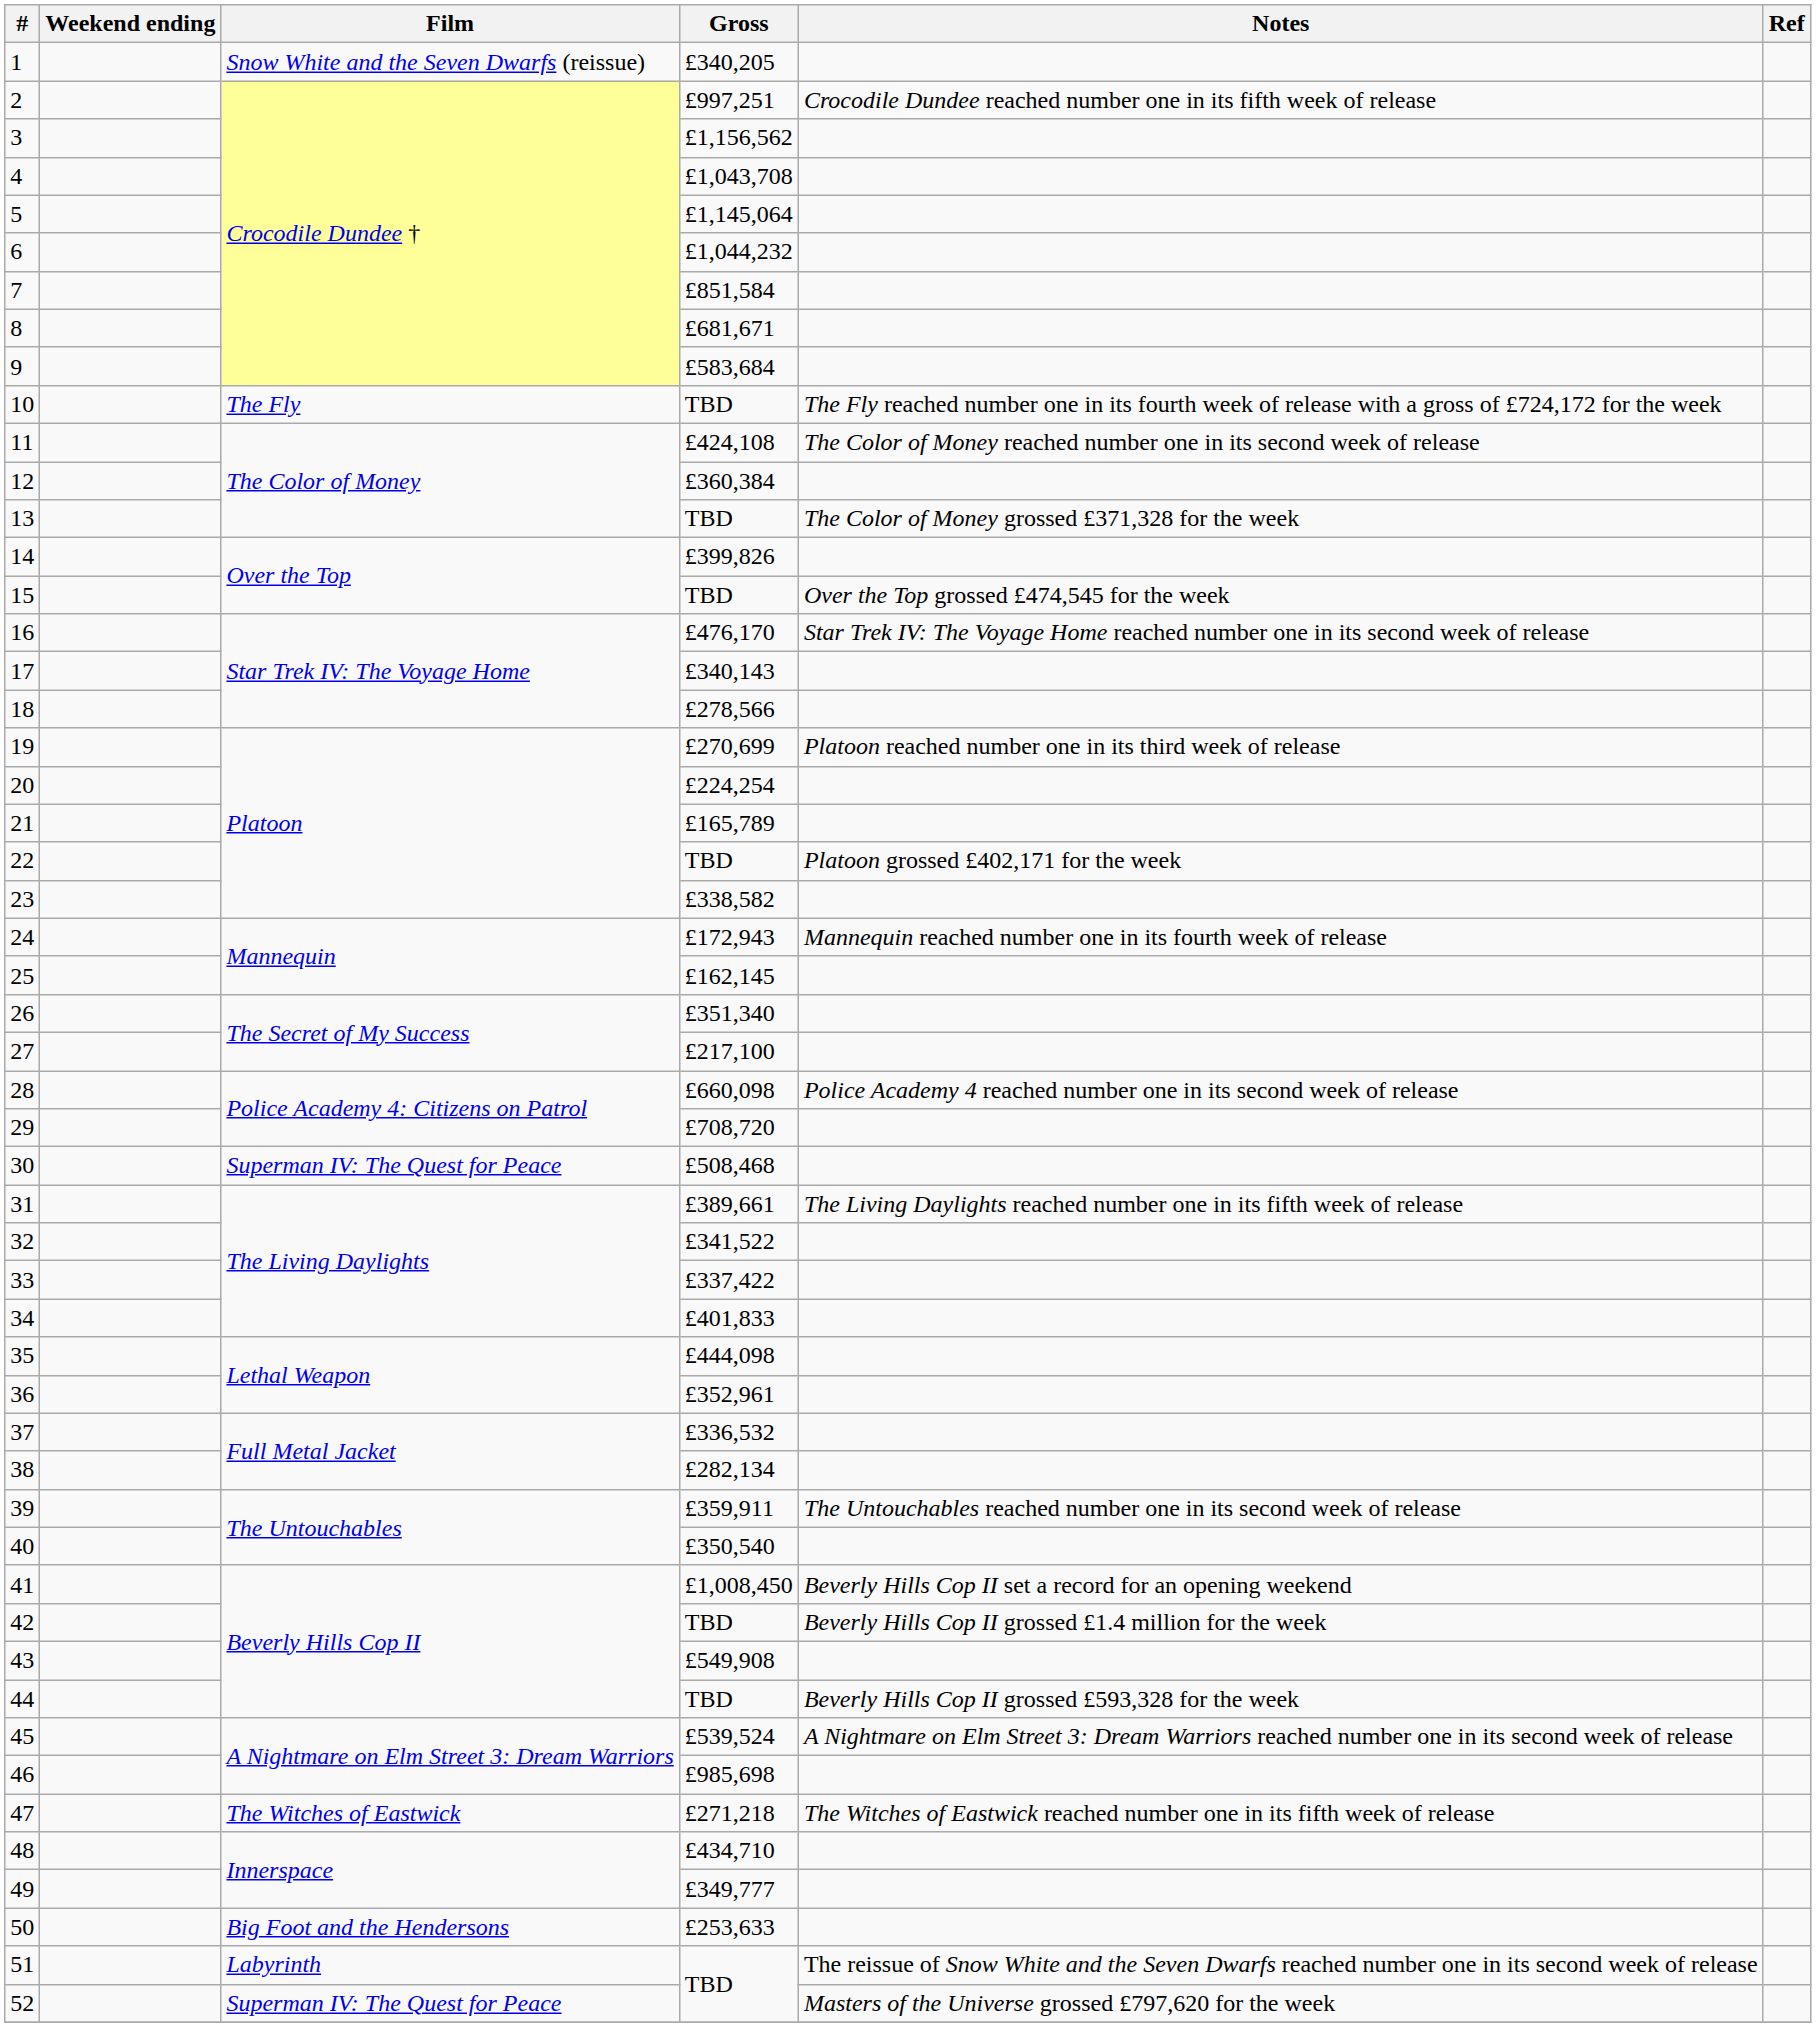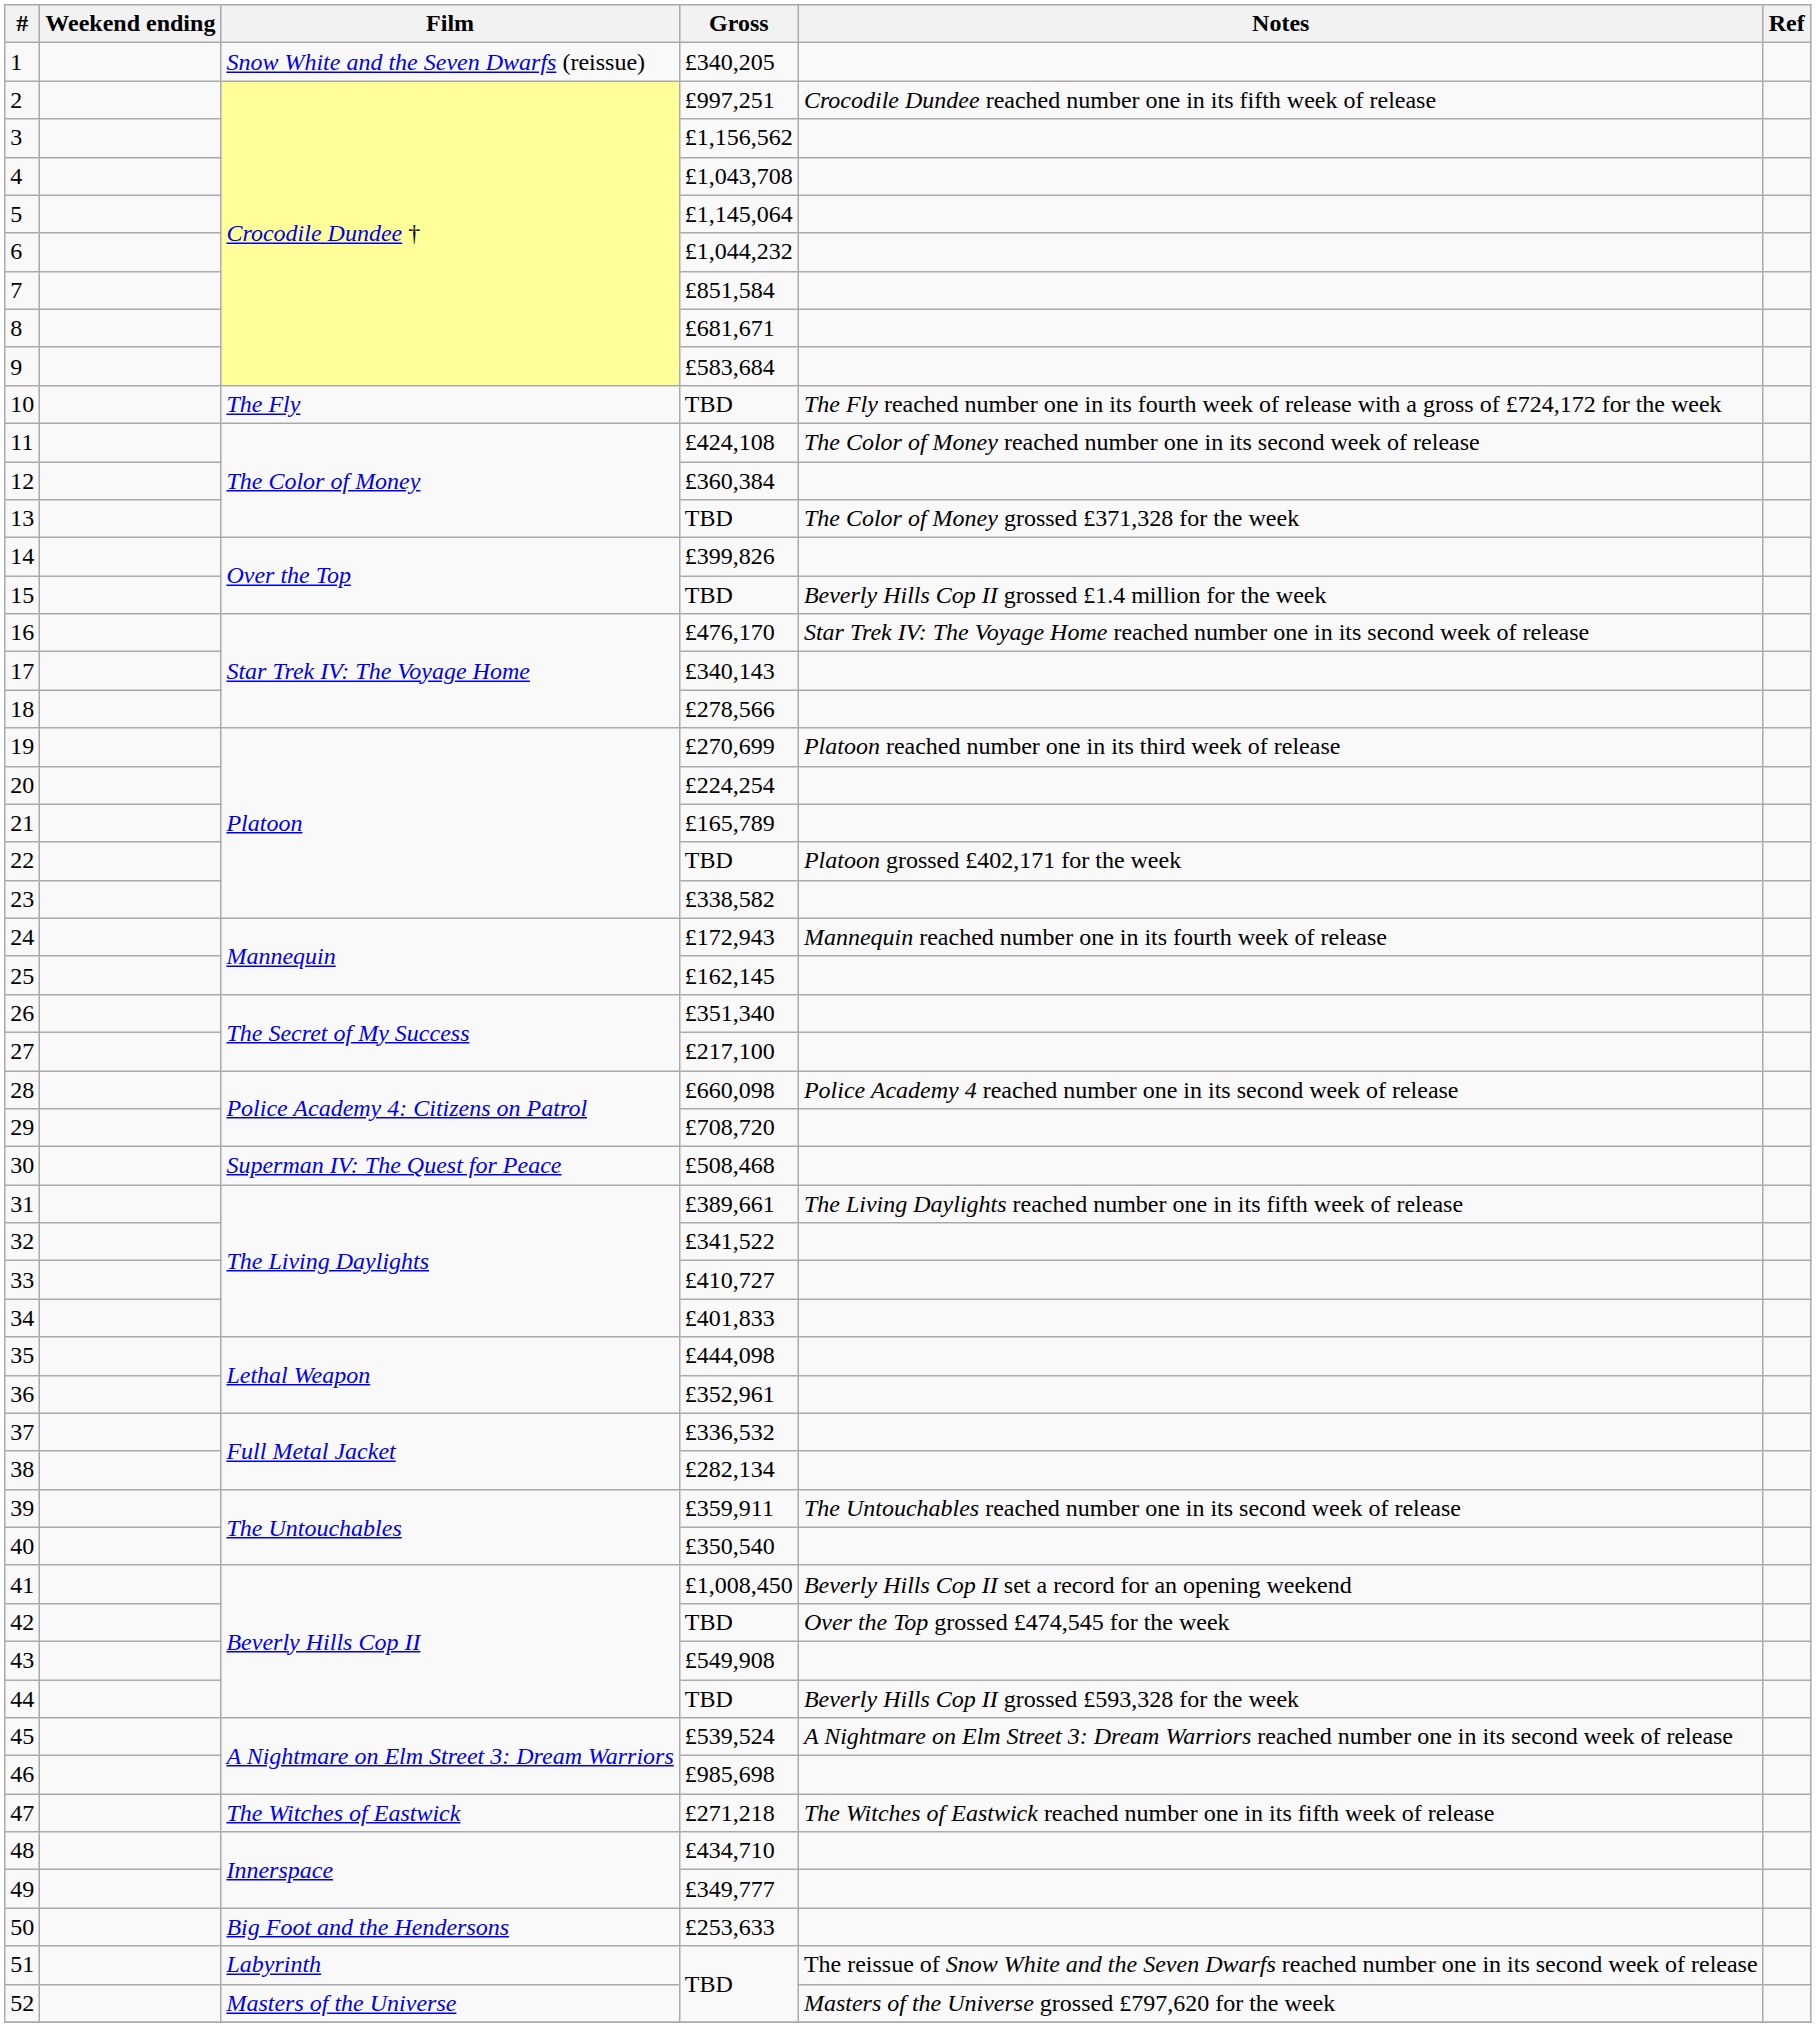15 | Notes: Over the Top grossed £474,545 for the week -> Beverly Hills Cop II grossed £1.4 million for the week
33 | Gross: £337,422 -> £410,727
42 | Notes: Beverly Hills Cop II grossed £1.4 million for the week -> Over the Top grossed £474,545 for the week
52 | Film: Superman IV: The Quest for Peace -> Masters of the Universe
